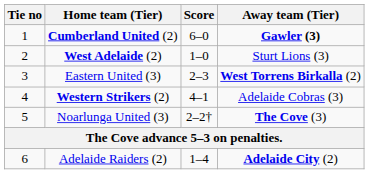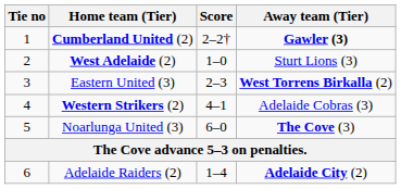Cumberland United (2) | Score: 6–0 -> 2–2†
Noarlunga United (3) | Score: 2–2† -> 6–0
